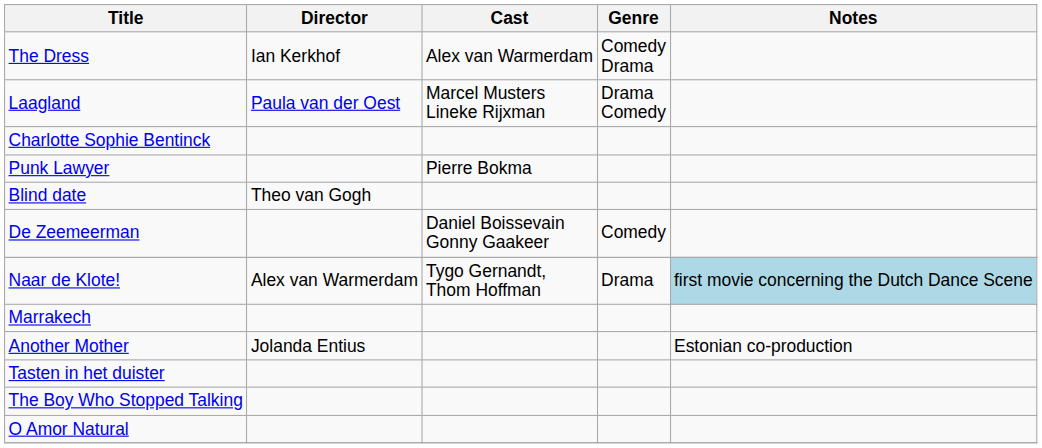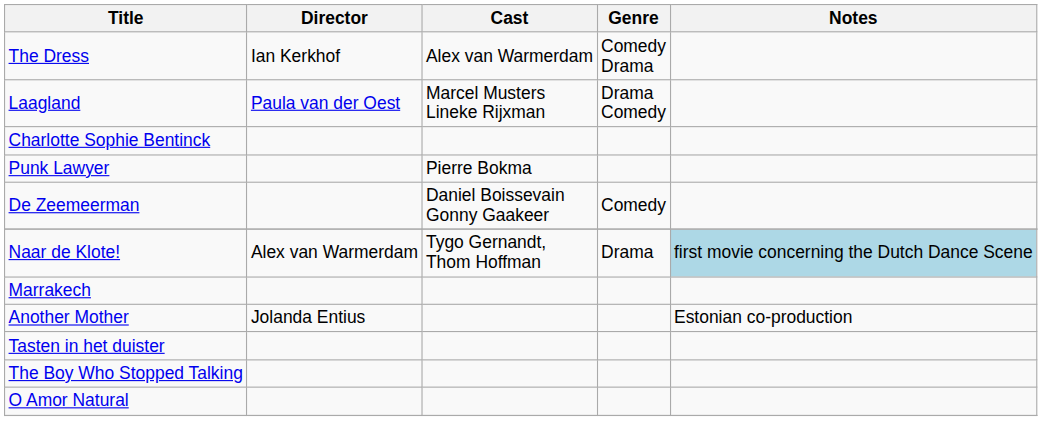- row: Blind date | Theo van Gogh
